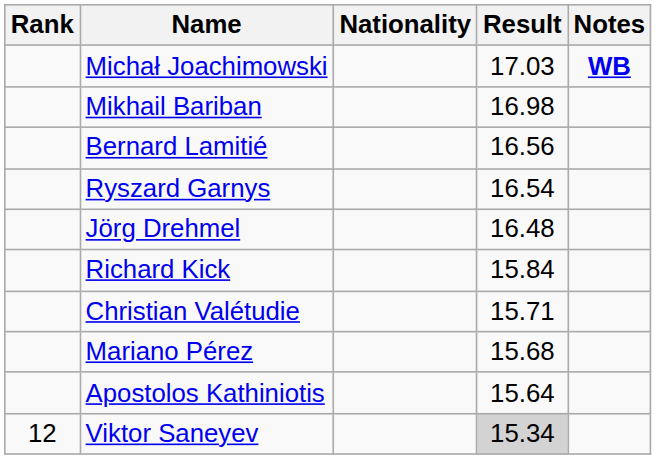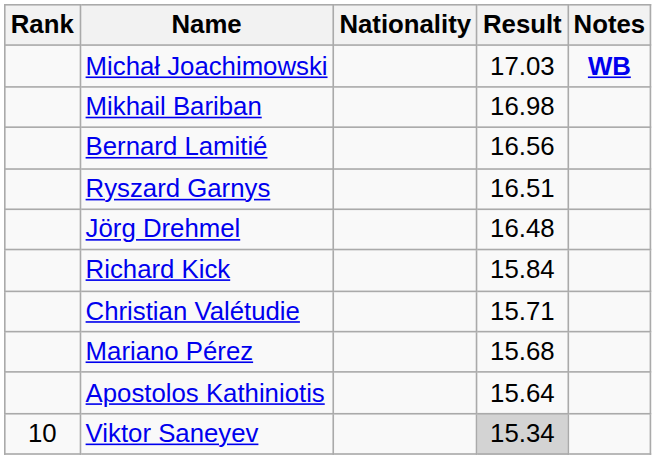Ryszard Garnys | Result: 16.54 -> 16.51
Viktor Saneyev | Rank: 12 -> 10
